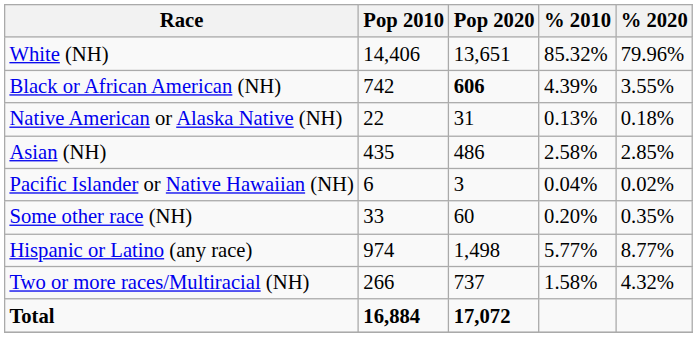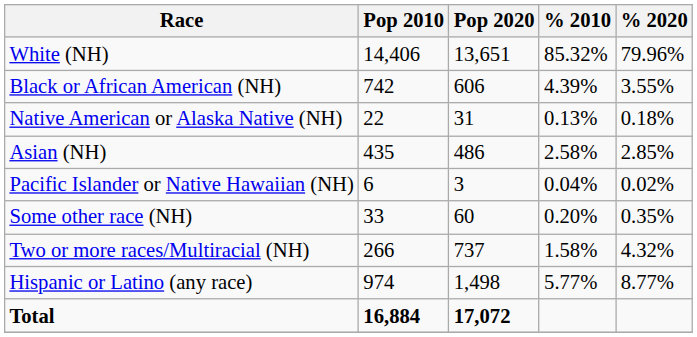Black or African American (NH) | Pop 2020: bold -> normal
rows swapped: Two or more races/Multiracial (NH) <-> Hispanic or Latino (any race)
